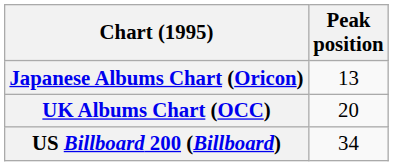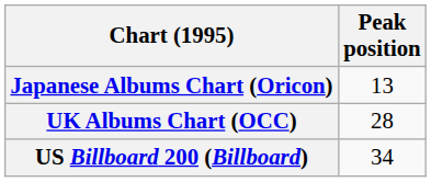UK Albums Chart (OCC) | Peak position: 20 -> 28
